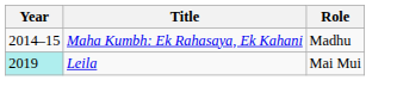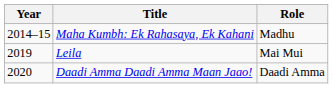Leila | Year: paleturquoise background -> no background
+ row: 2020 | Daadi Amma Daadi Amma Maan Jaao! | Daadi Amma
